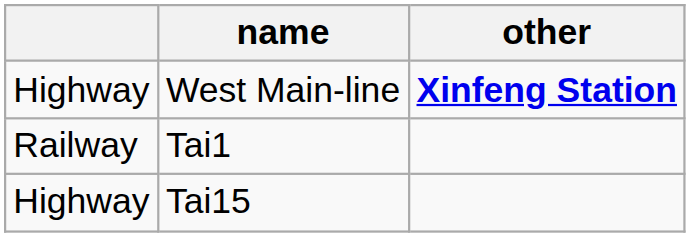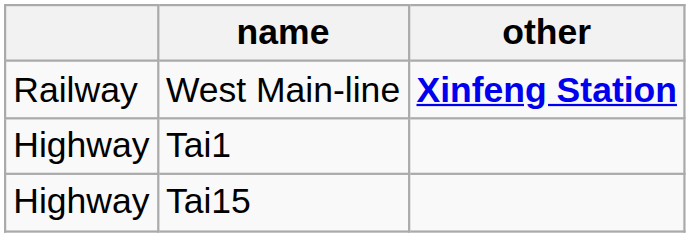West Main-line | column 1: Highway -> Railway
Tai1 | column 1: Railway -> Highway
